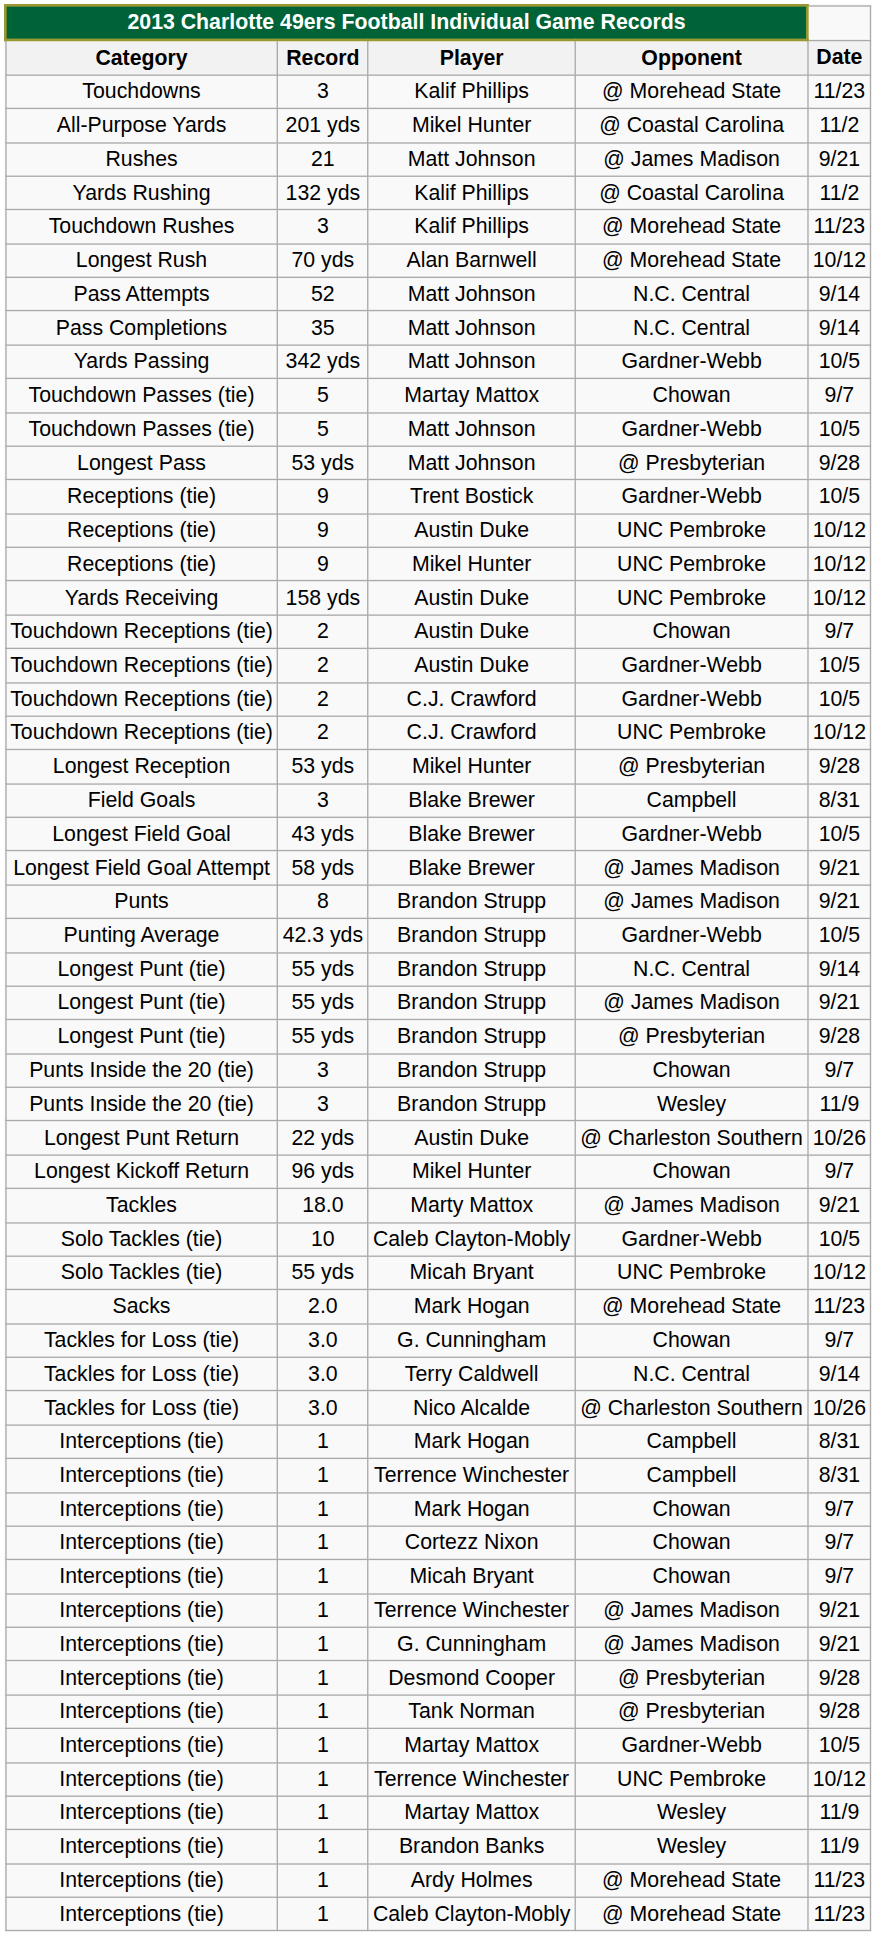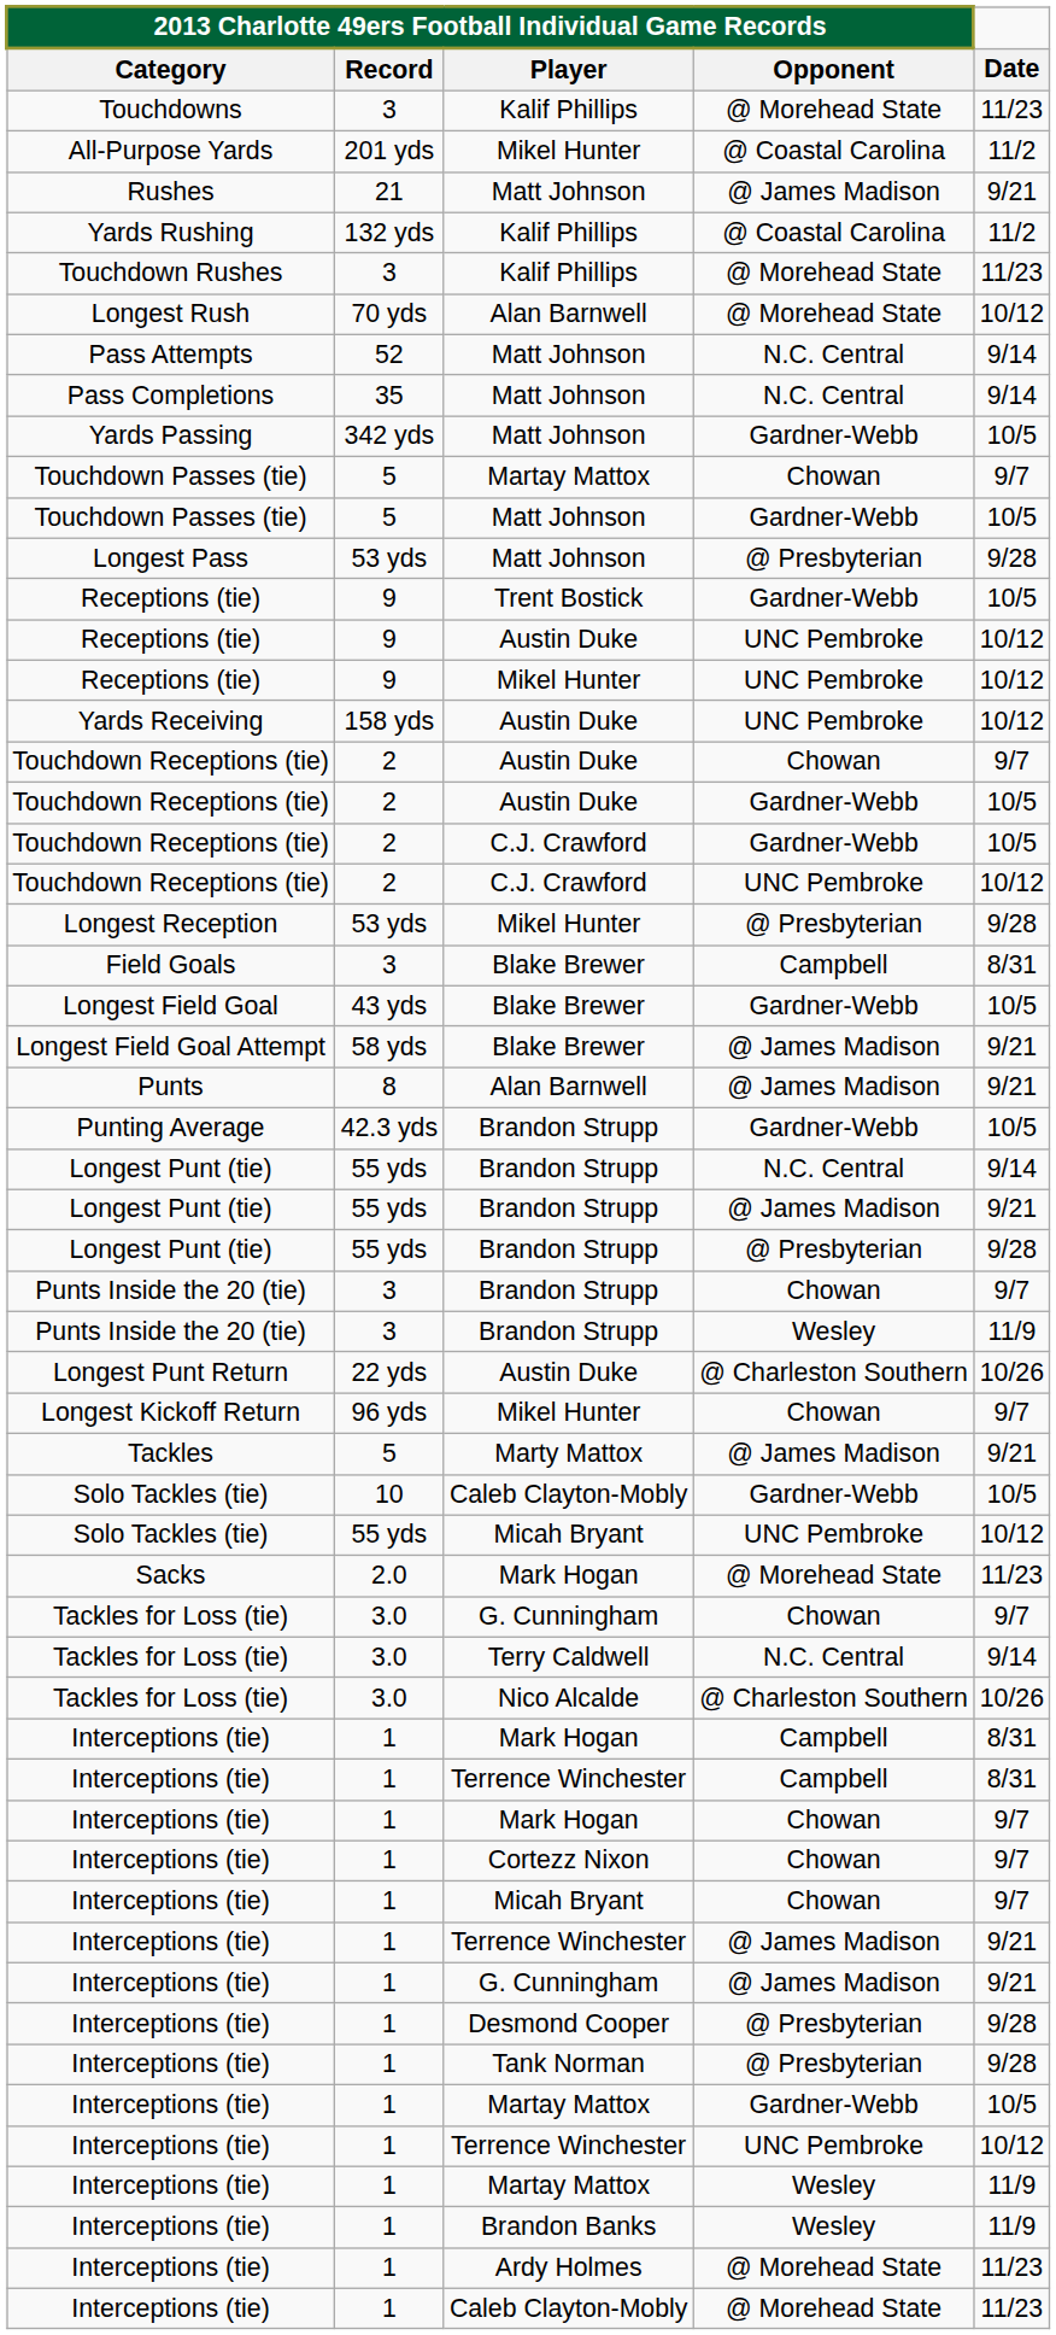Punts | column 3: Brandon Strupp -> Alan Barnwell
Tackles | column 2: 18.0 -> 5
